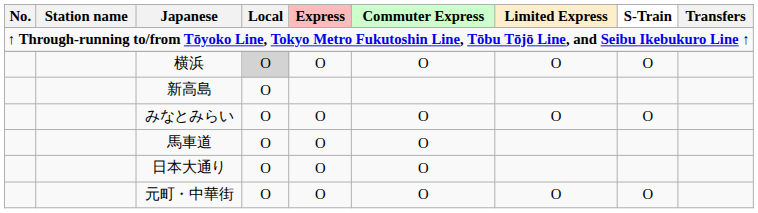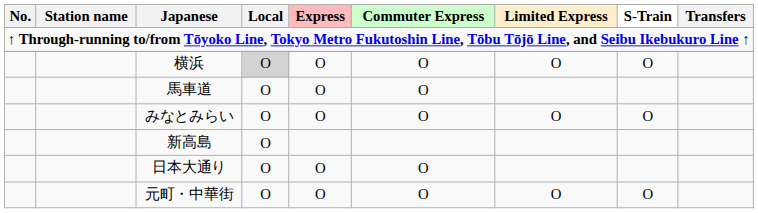rows swapped: 新高島 <-> 馬車道
